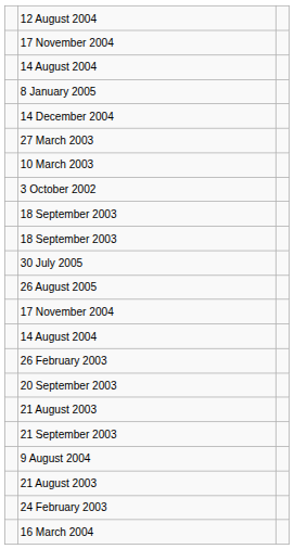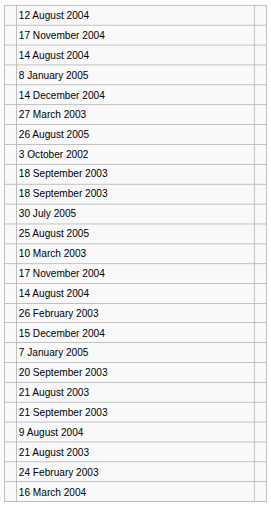rows swapped: 10 March 2003 <-> 26 August 2005
+ row: 25 August 2005
+ row: 15 December 2004
+ row: 7 January 2005
